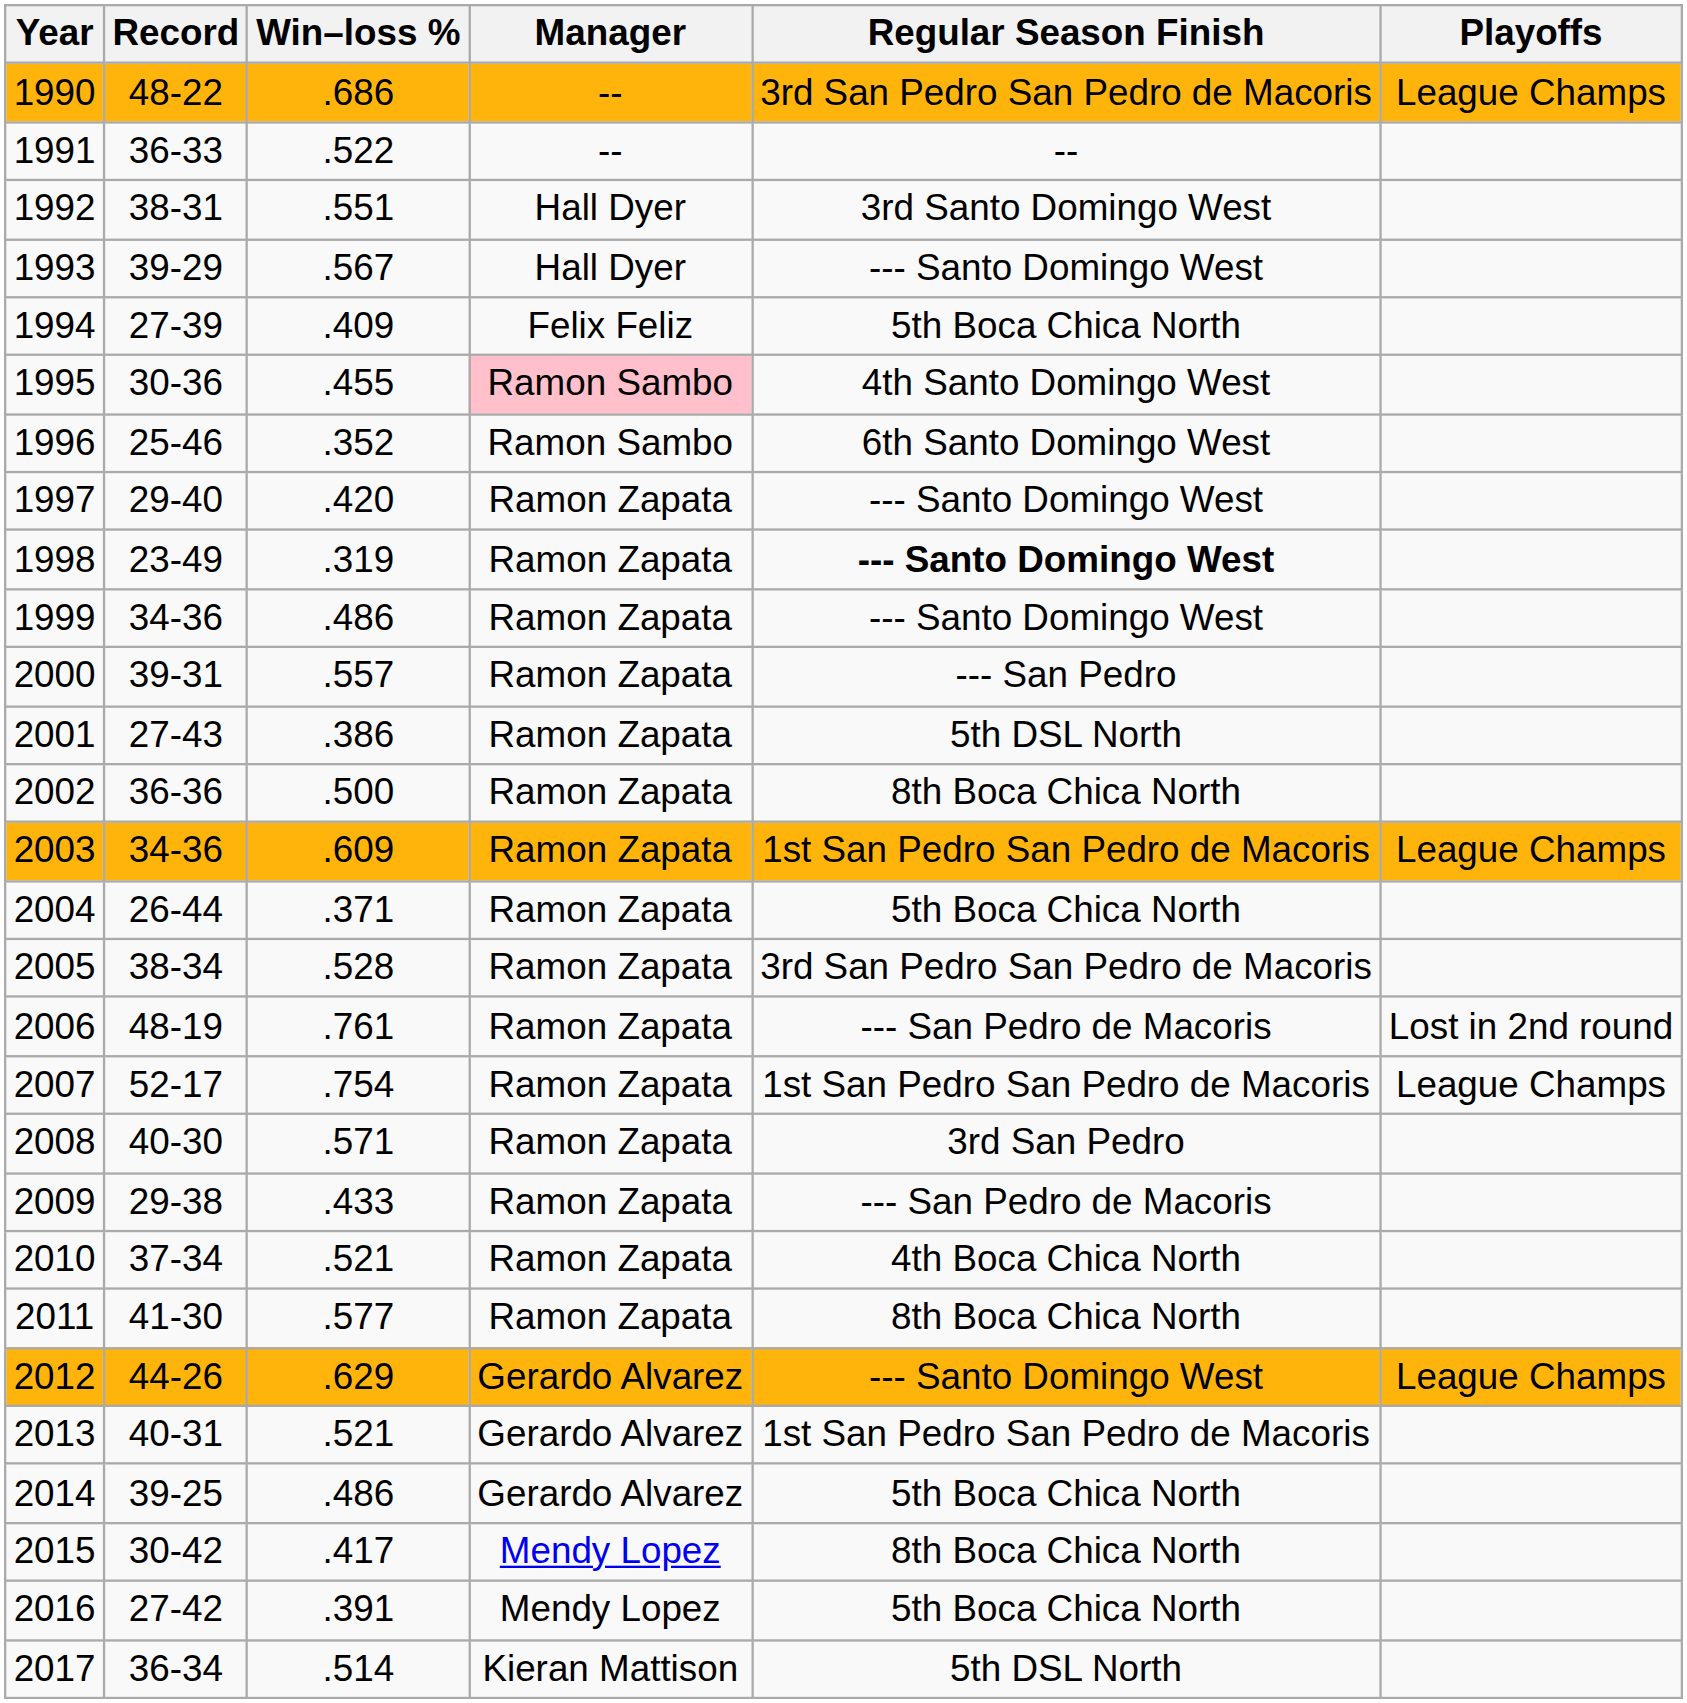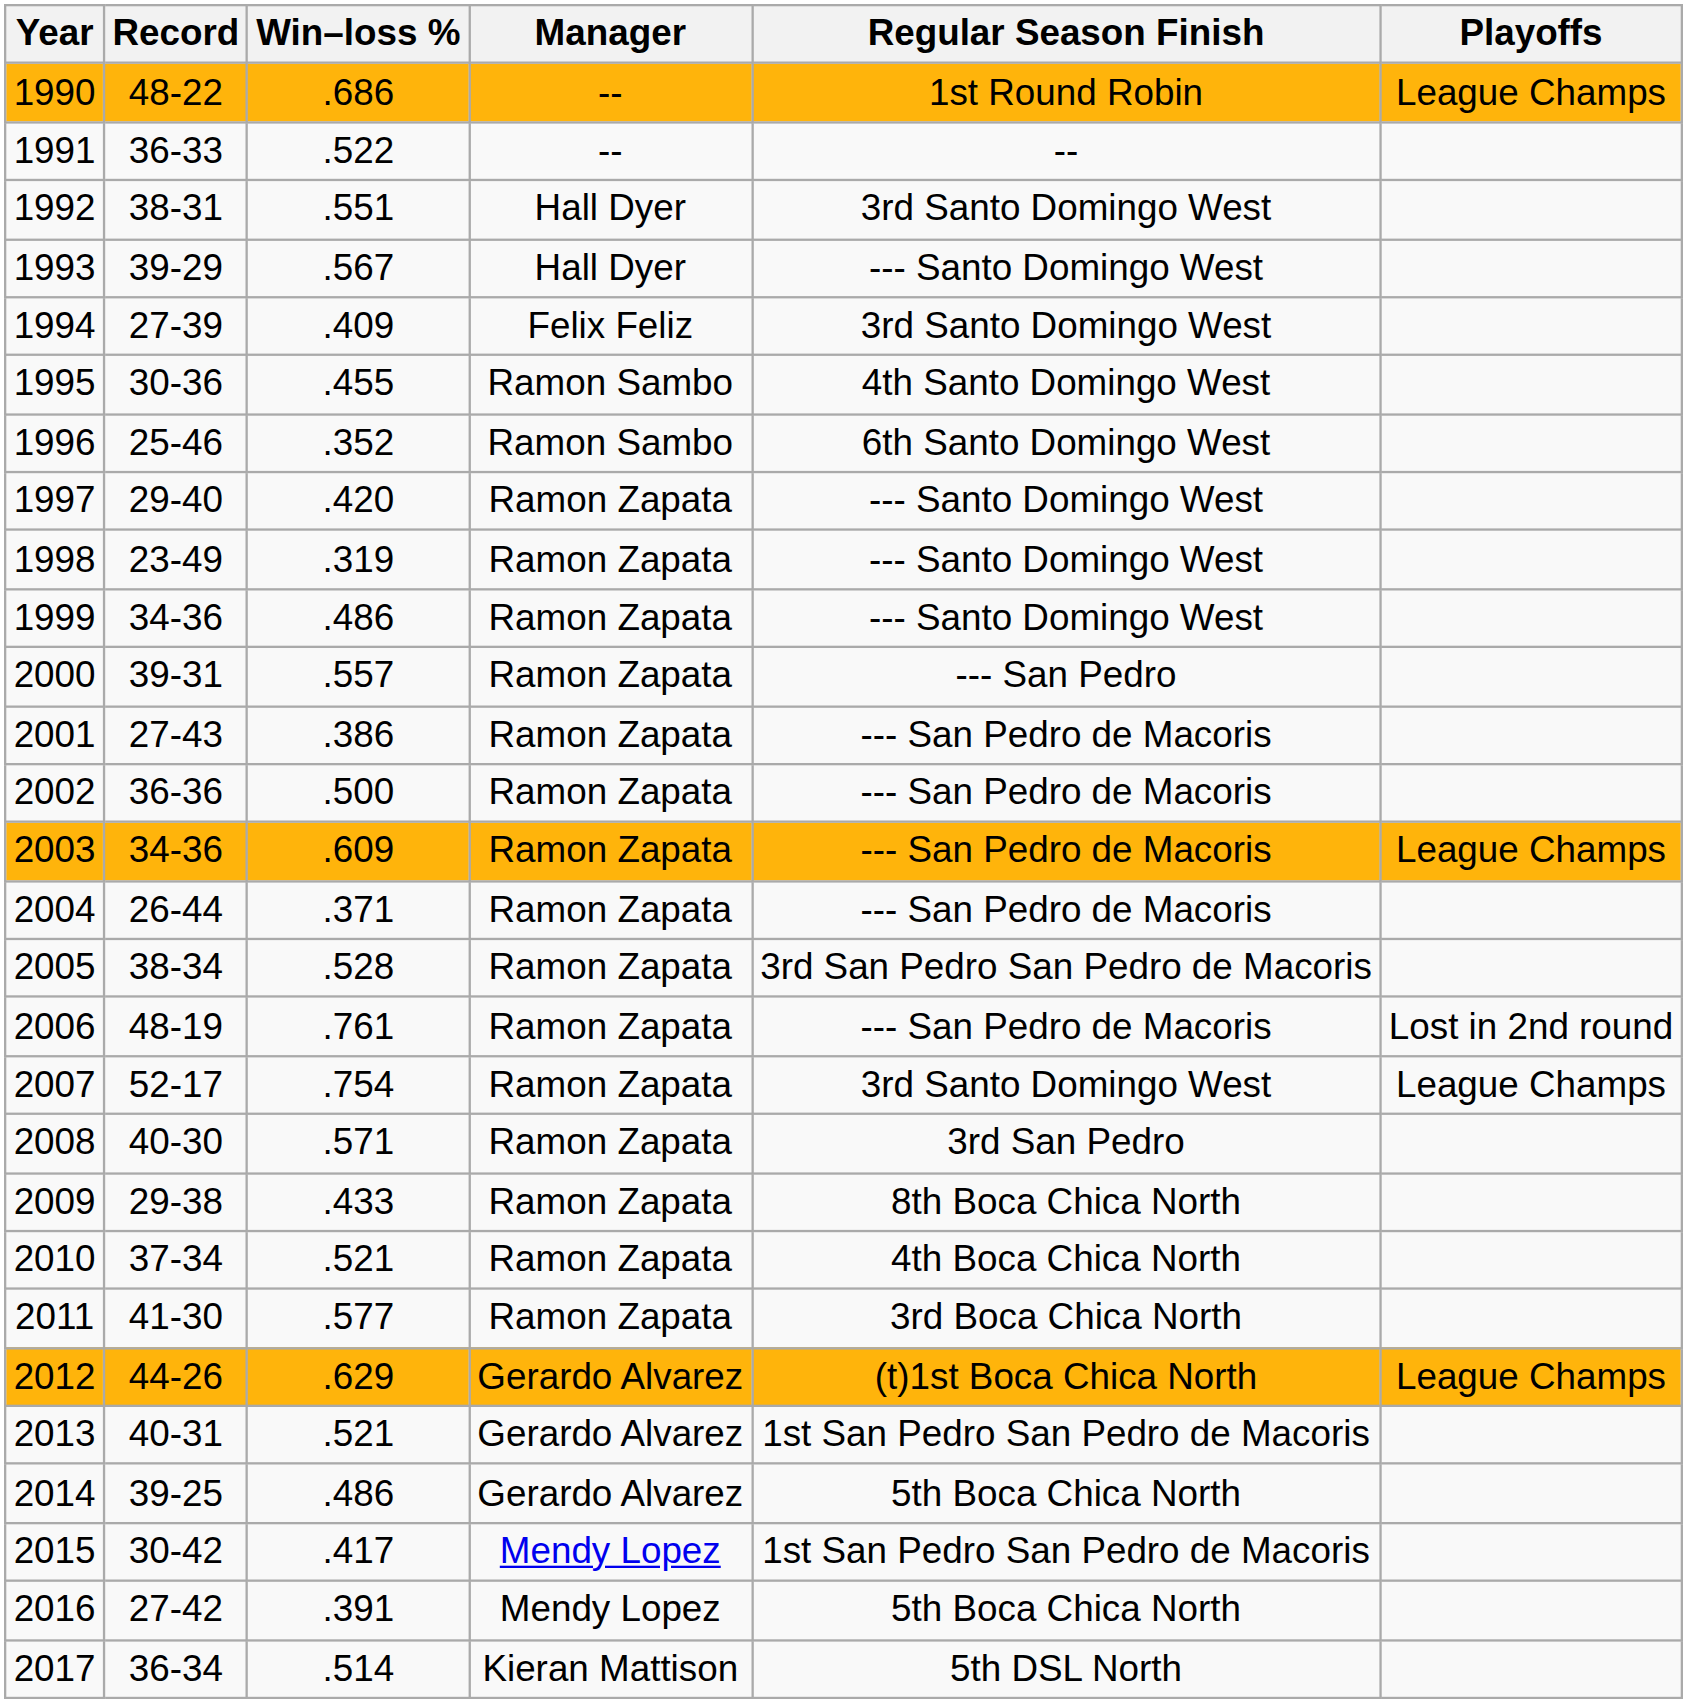1990 | Regular Season Finish: 3rd San Pedro San Pedro de Macoris -> 1st Round Robin
1994 | Regular Season Finish: 5th Boca Chica North -> 3rd Santo Domingo West
1995 | Manager: pink background -> no background
1998 | Regular Season Finish: bold -> normal
2001 | Regular Season Finish: 5th DSL North -> --- San Pedro de Macoris
2002 | Regular Season Finish: 8th Boca Chica North -> --- San Pedro de Macoris
2003 | Regular Season Finish: 1st San Pedro San Pedro de Macoris -> --- San Pedro de Macoris
2004 | Regular Season Finish: 5th Boca Chica North -> --- San Pedro de Macoris
2007 | Regular Season Finish: 1st San Pedro San Pedro de Macoris -> 3rd Santo Domingo West
2009 | Regular Season Finish: --- San Pedro de Macoris -> 8th Boca Chica North
2011 | Regular Season Finish: 8th Boca Chica North -> 3rd Boca Chica North
2012 | Regular Season Finish: --- Santo Domingo West -> (t)1st Boca Chica North
2015 | Regular Season Finish: 8th Boca Chica North -> 1st San Pedro San Pedro de Macoris
